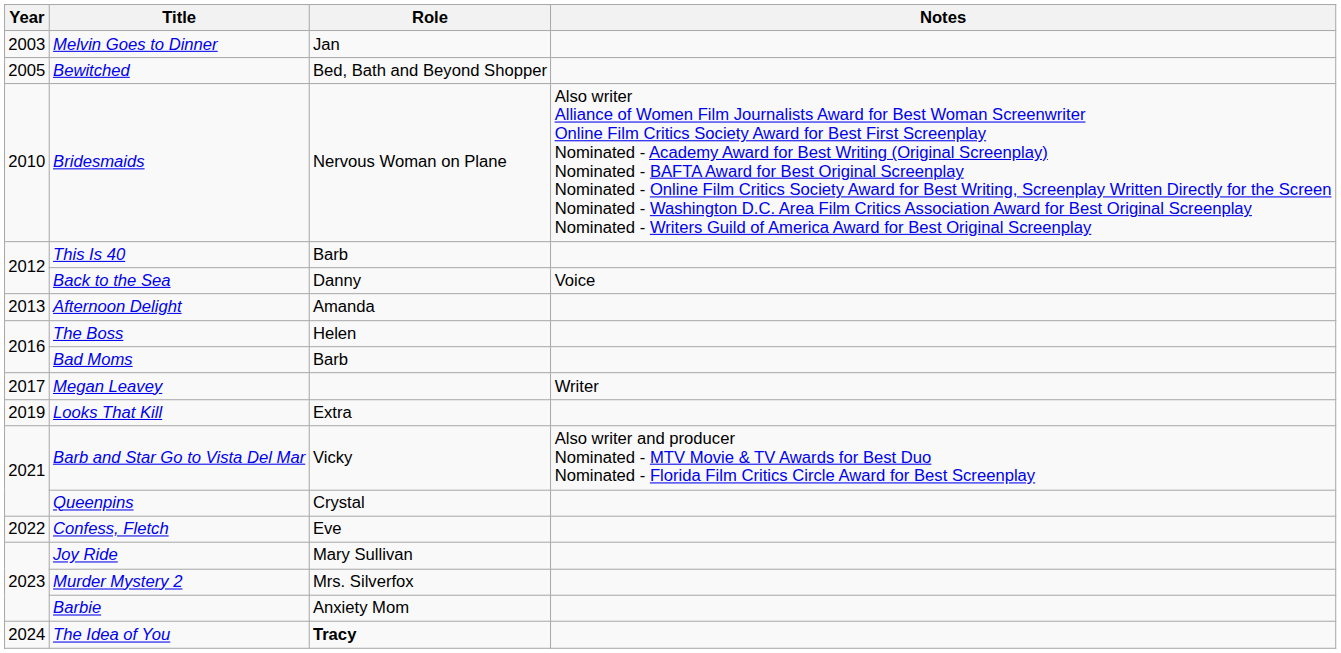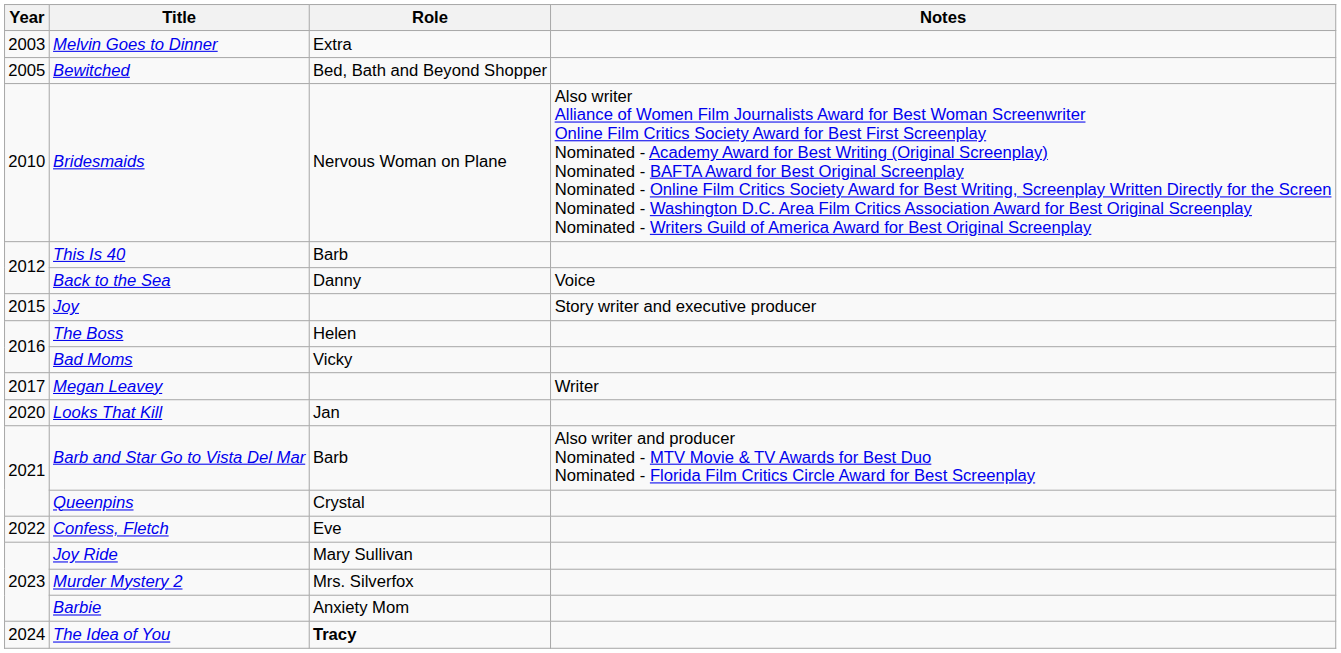Melvin Goes to Dinner | Role: Jan -> Extra
- row: 2013 | Afternoon Delight | Amanda
+ row: 2015 | Joy | Story writer and executive producer
Bad Moms | Role: Barb -> Vicky
Looks That Kill | Year: 2019 -> 2020
Looks That Kill | Role: Extra -> Jan
Barb and Star Go to Vista Del Mar | Role: Vicky -> Barb
